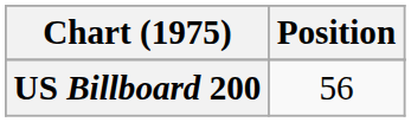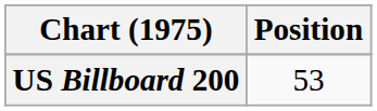US Billboard 200 | Position: 56 -> 53
